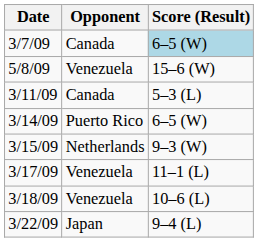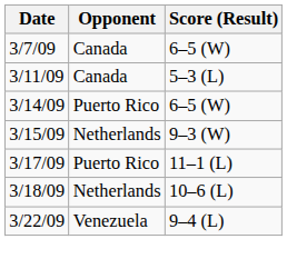3/7/09 | Score (Result): lightblue background -> no background
- row: 5/8/09 | Venezuela | 15–6 (W)
3/17/09 | Opponent: Venezuela -> Puerto Rico
3/18/09 | Opponent: Venezuela -> Netherlands
3/22/09 | Opponent: Japan -> Venezuela
